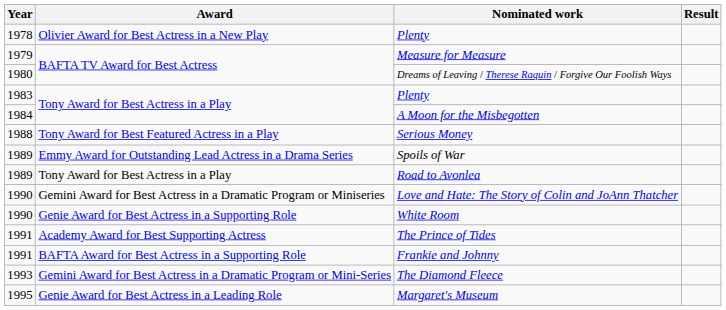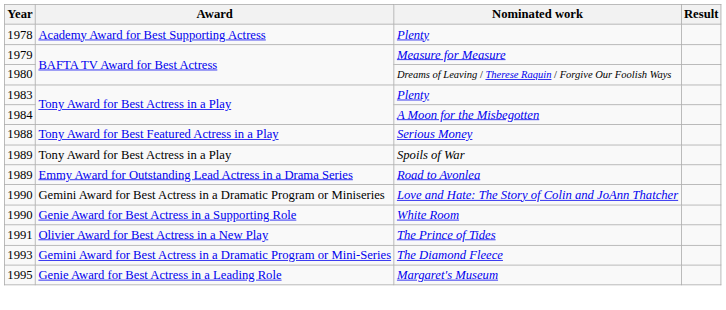1978 / Plenty | Award: Olivier Award for Best Actress in a New Play -> Academy Award for Best Supporting Actress
Spoils of War | Award: Emmy Award for Outstanding Lead Actress in a Drama Series -> Tony Award for Best Actress in a Play
Road to Avonlea | Award: Tony Award for Best Actress in a Play -> Emmy Award for Outstanding Lead Actress in a Drama Series
The Prince of Tides | Award: Academy Award for Best Supporting Actress -> Olivier Award for Best Actress in a New Play
- row: 1991 | BAFTA Award for Best Actress in a Supporting Role | Frankie and Johnny
